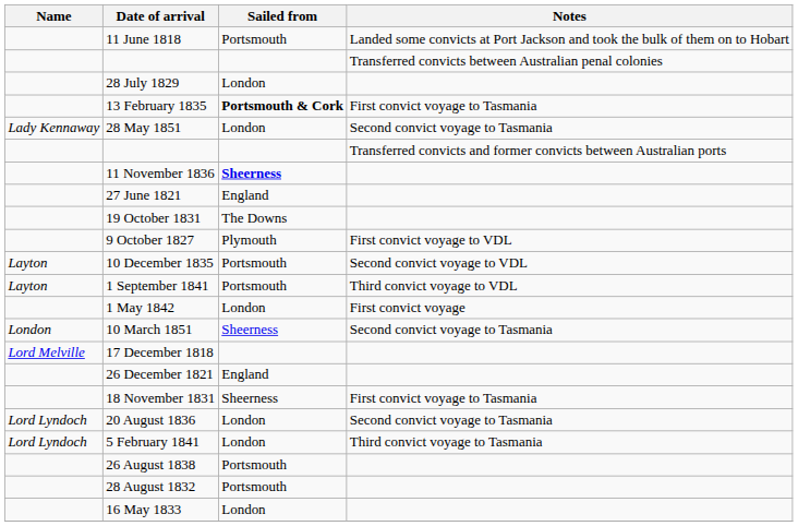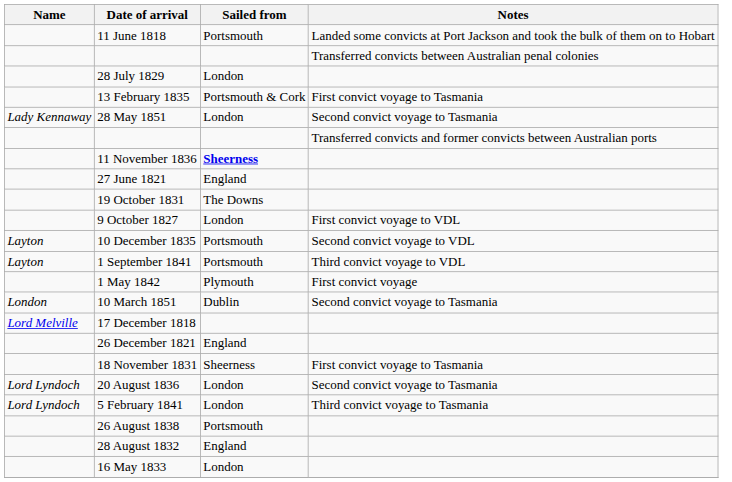13 February 1835 | Sailed from: bold -> normal
9 October 1827 | Sailed from: Plymouth -> London
1 May 1842 | Sailed from: London -> Plymouth
10 March 1851 | Sailed from: Sheerness -> Dublin
28 August 1832 | Sailed from: Portsmouth -> England
